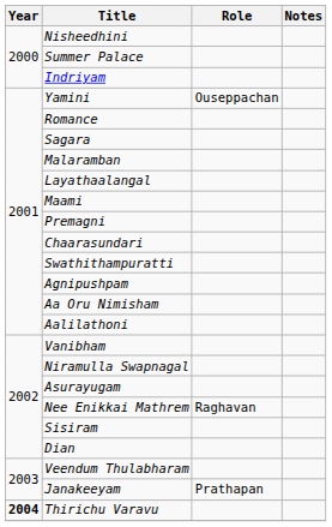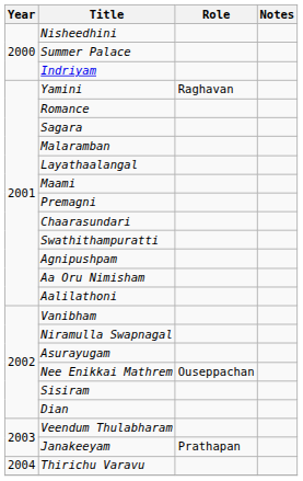Yamini | Role: Ouseppachan -> Raghavan
Nee Enikkai Mathrem | Role: Raghavan -> Ouseppachan
Thirichu Varavu | Year: bold -> normal
